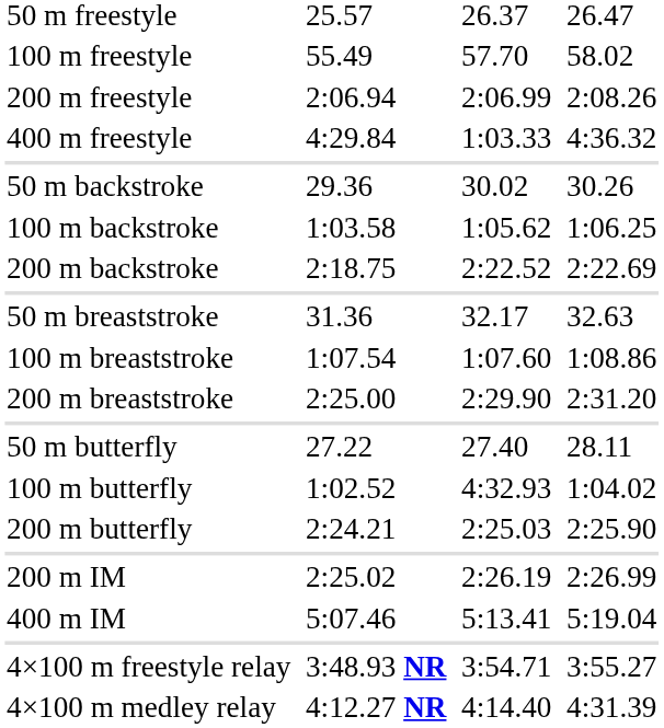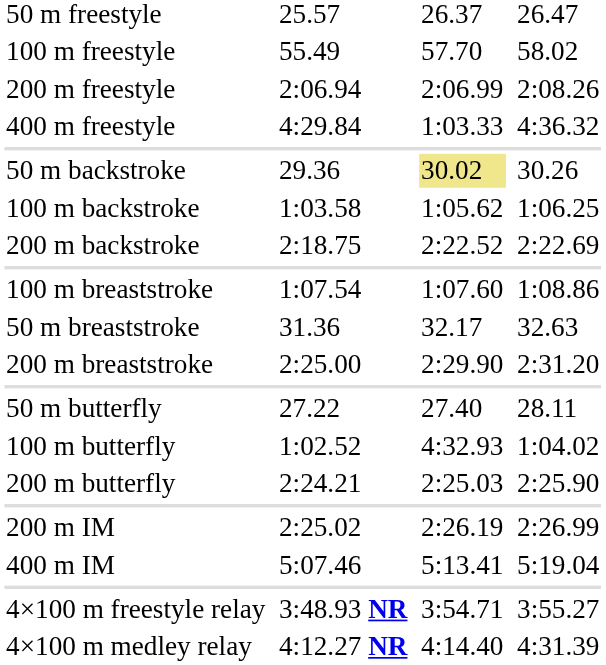50 m backstroke | column 5: no background -> khaki background
rows swapped: 50 m breaststroke <-> 100 m breaststroke
